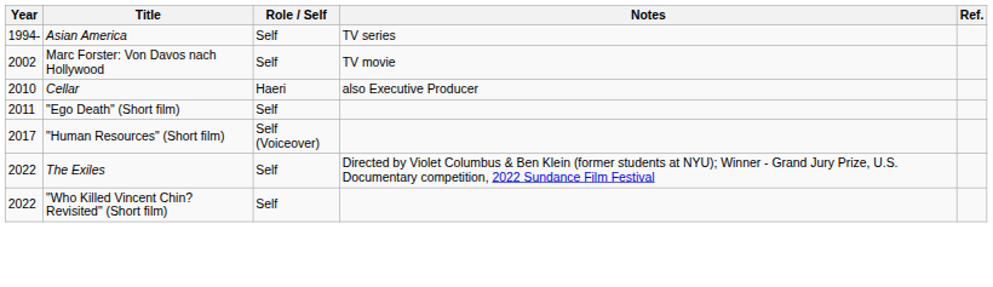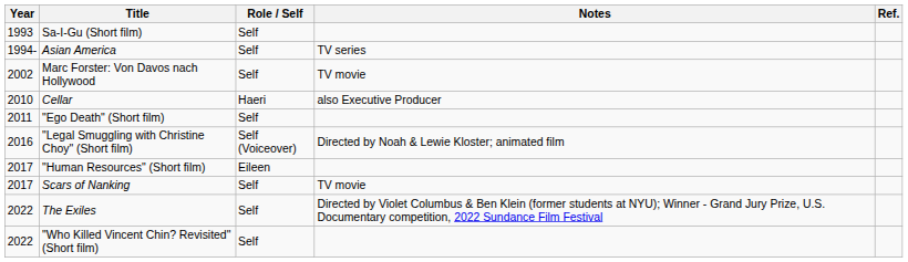+ row: 1993 | Sa-I-Gu (Short film) | Self
+ row: 2016 | "Legal Smuggling with Christine Choy" (Short film) | Self (Voiceover) | Directed by Noah & Lewie Kloster; animated film
"Human Resources" (Short film) | Role / Self: Self (Voiceover) -> Eileen
+ row: 2017 | Scars of Nanking | Self | TV movie
